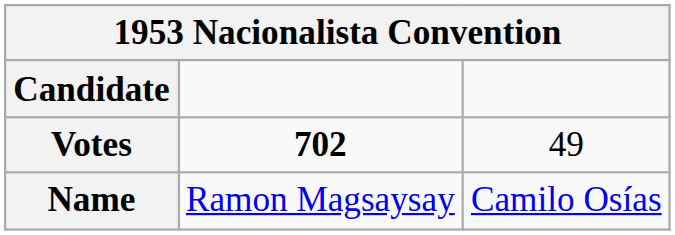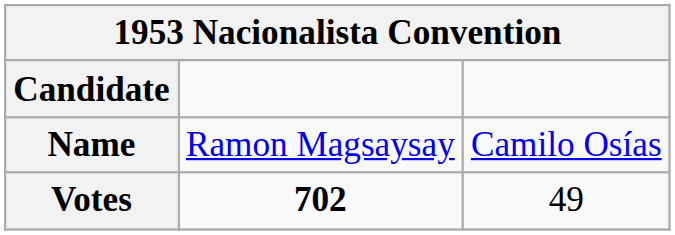rows swapped: Name <-> Votes
